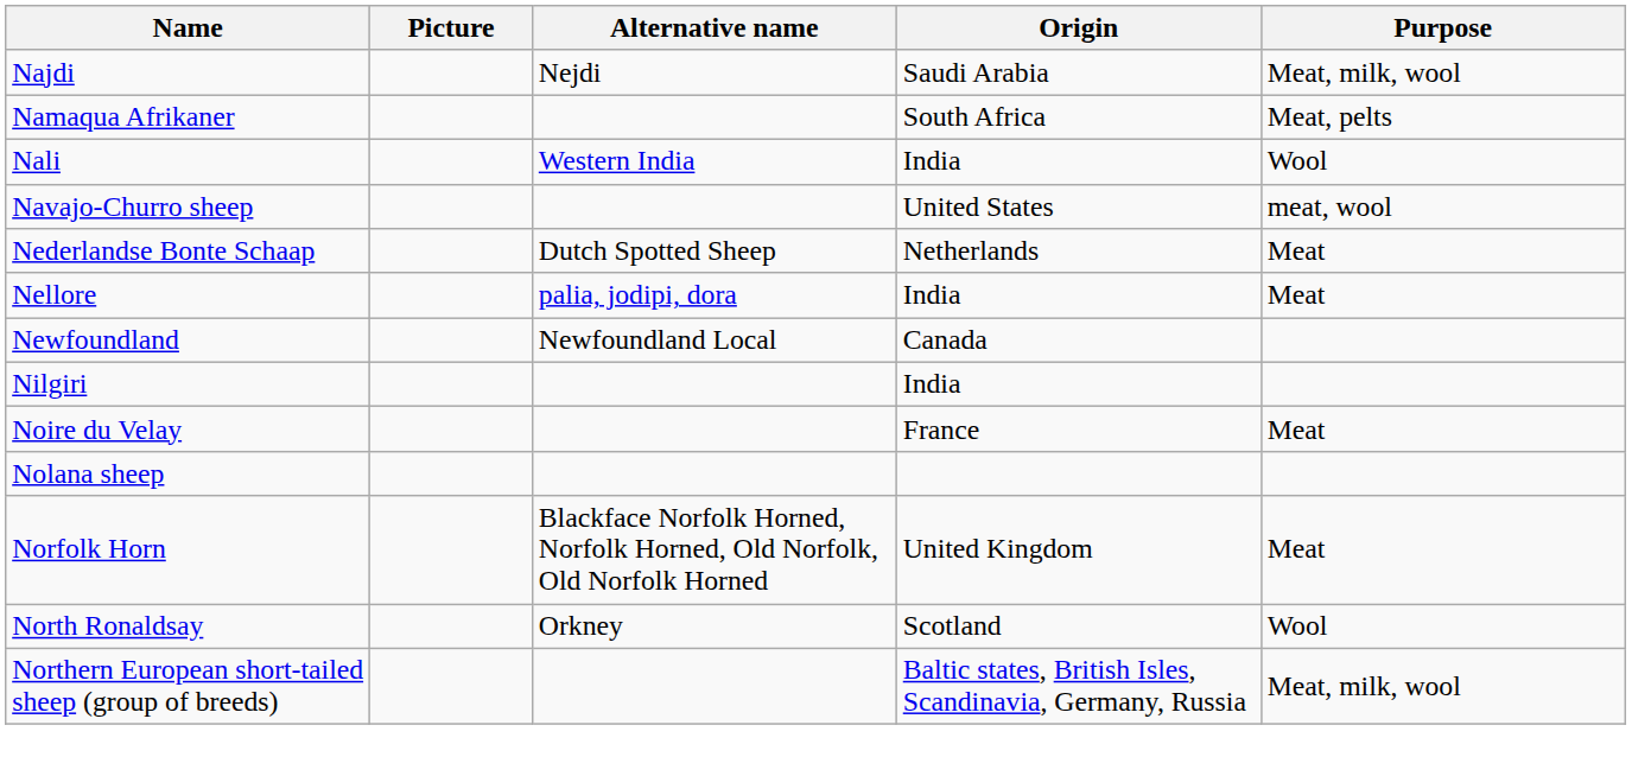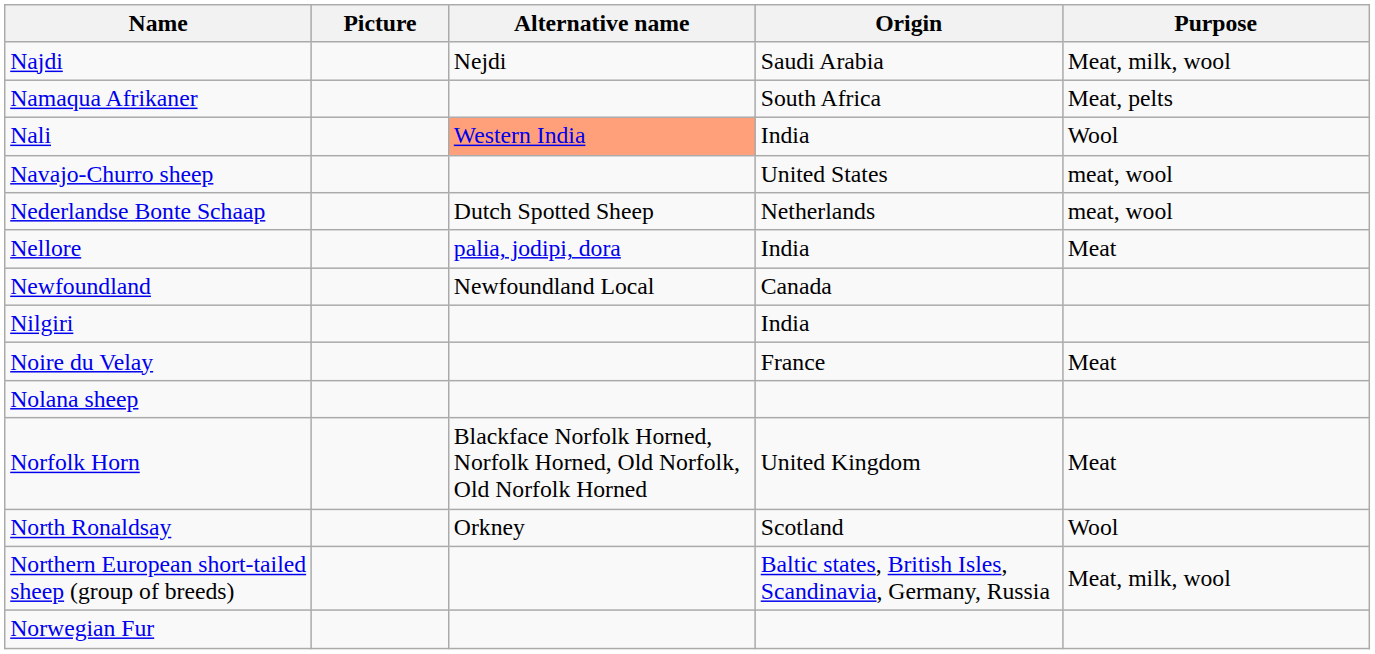Nali | Alternative name: no background -> lightsalmon background
Nederlandse Bonte Schaap | Purpose: Meat -> meat, wool
+ row: Norwegian Fur
